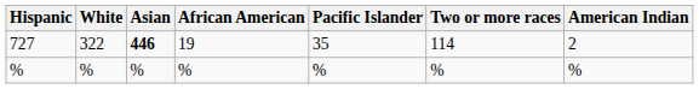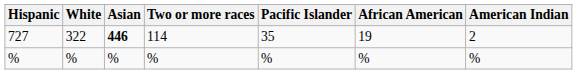columns swapped: Two or more races <-> African American
